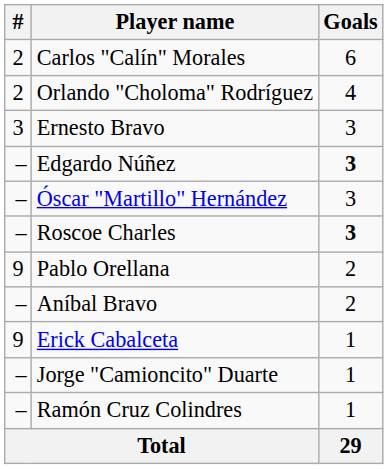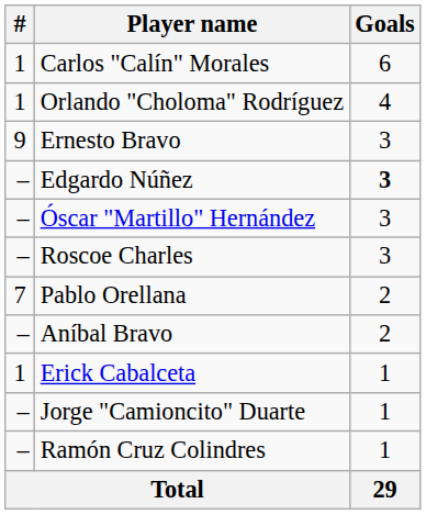Carlos "Calín" Morales | #: 2 -> 1
Orlando "Choloma" Rodríguez | #: 2 -> 1
Ernesto Bravo | #: 3 -> 9
Roscoe Charles | Goals: bold -> normal
Pablo Orellana | #: 9 -> 7
Erick Cabalceta | #: 9 -> 1
